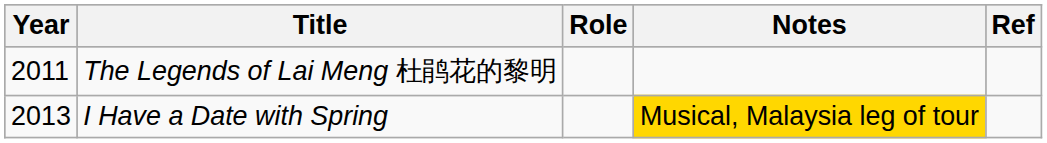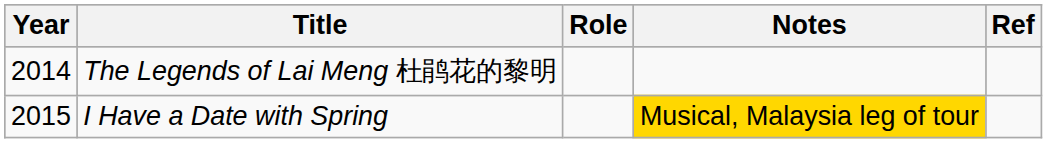The Legends of Lai Meng 杜鹃花的黎明 | Year: 2011 -> 2014
I Have a Date with Spring | Year: 2013 -> 2015
